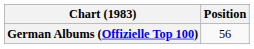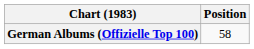German Albums (Offizielle Top 100) | Position: 56 -> 58
